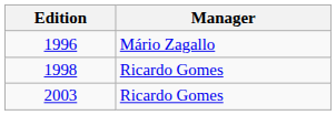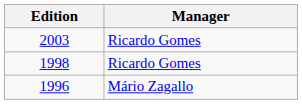rows swapped: 1996 <-> 2003
